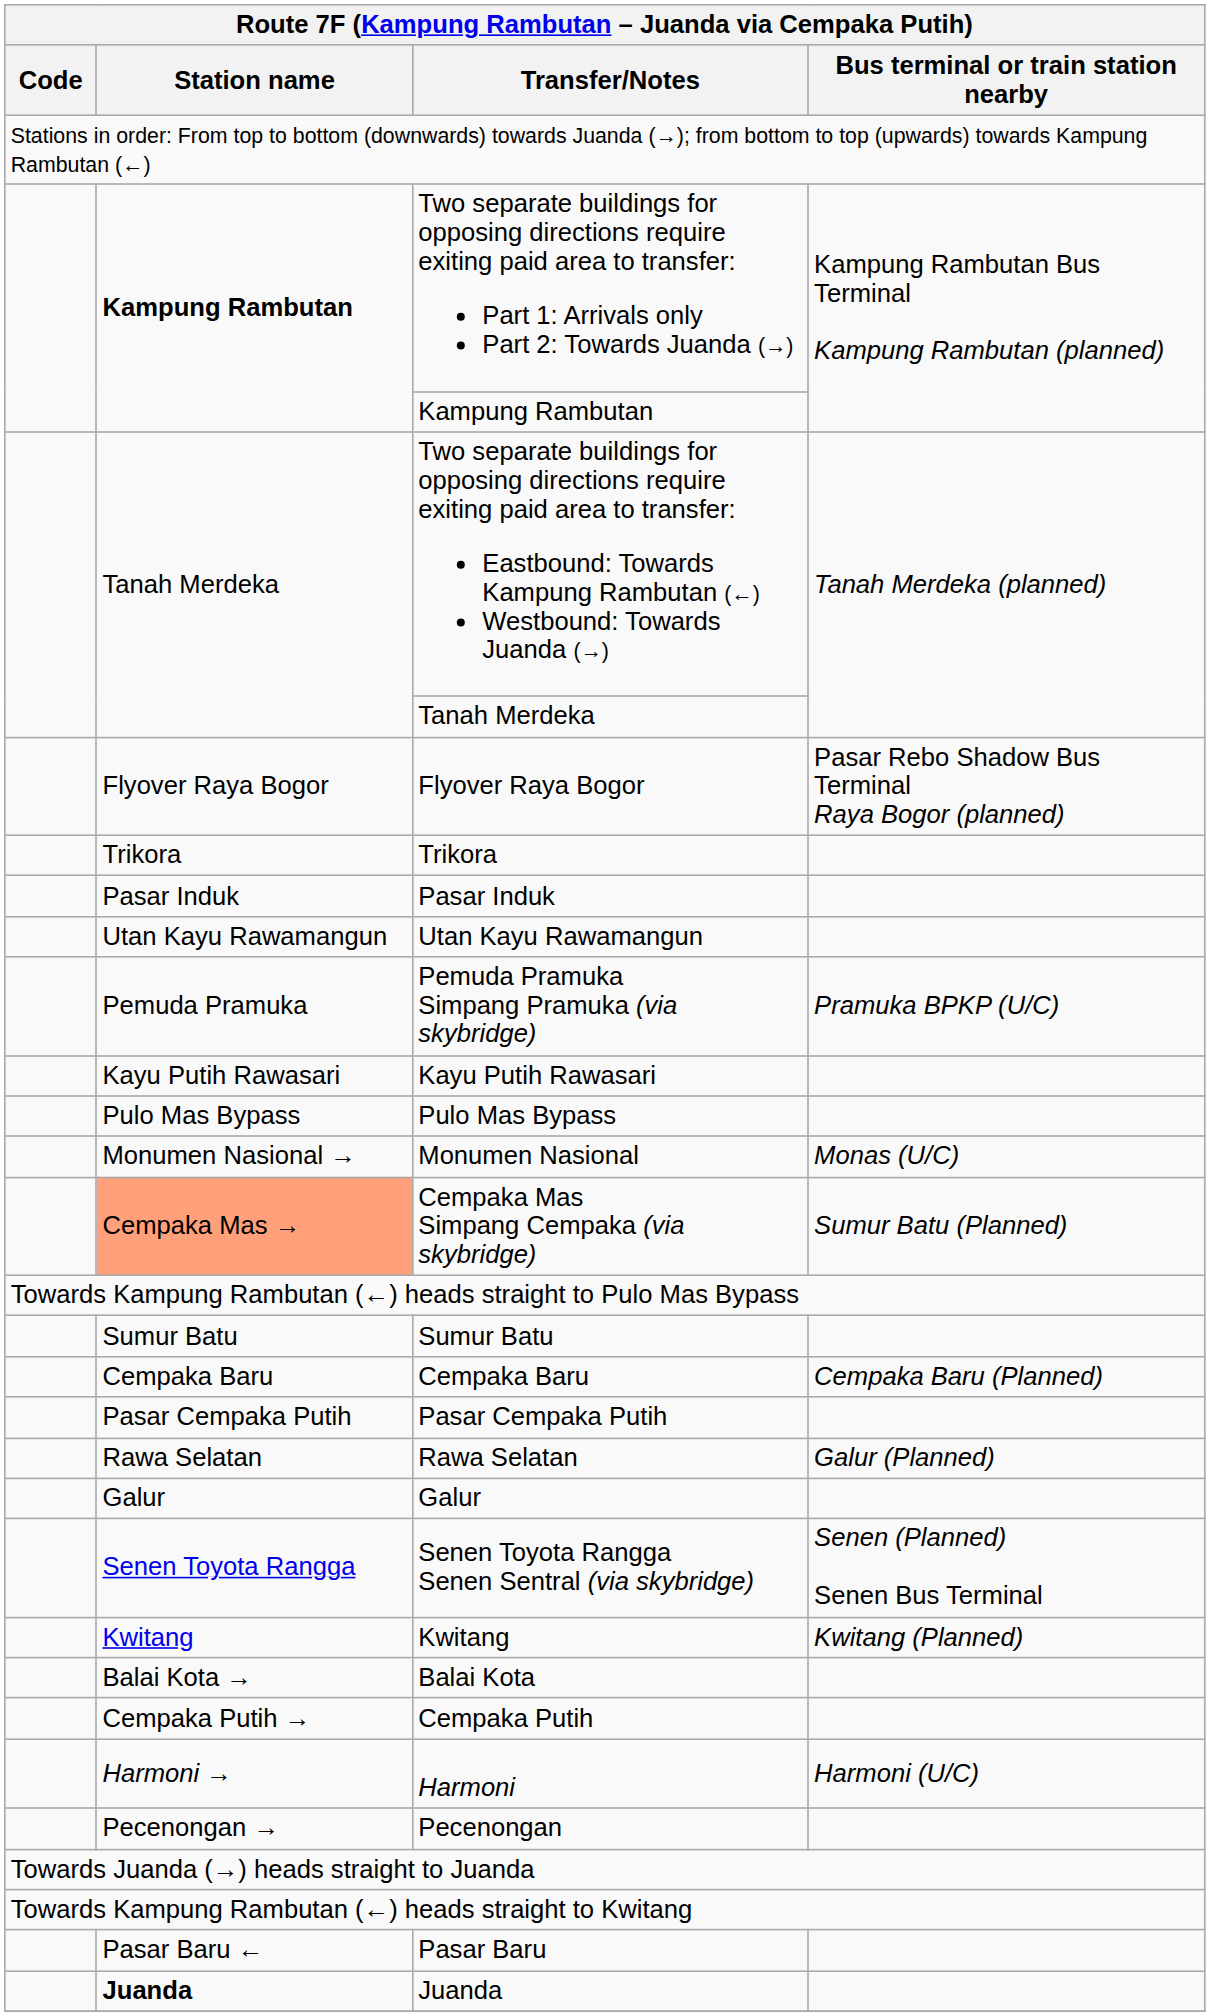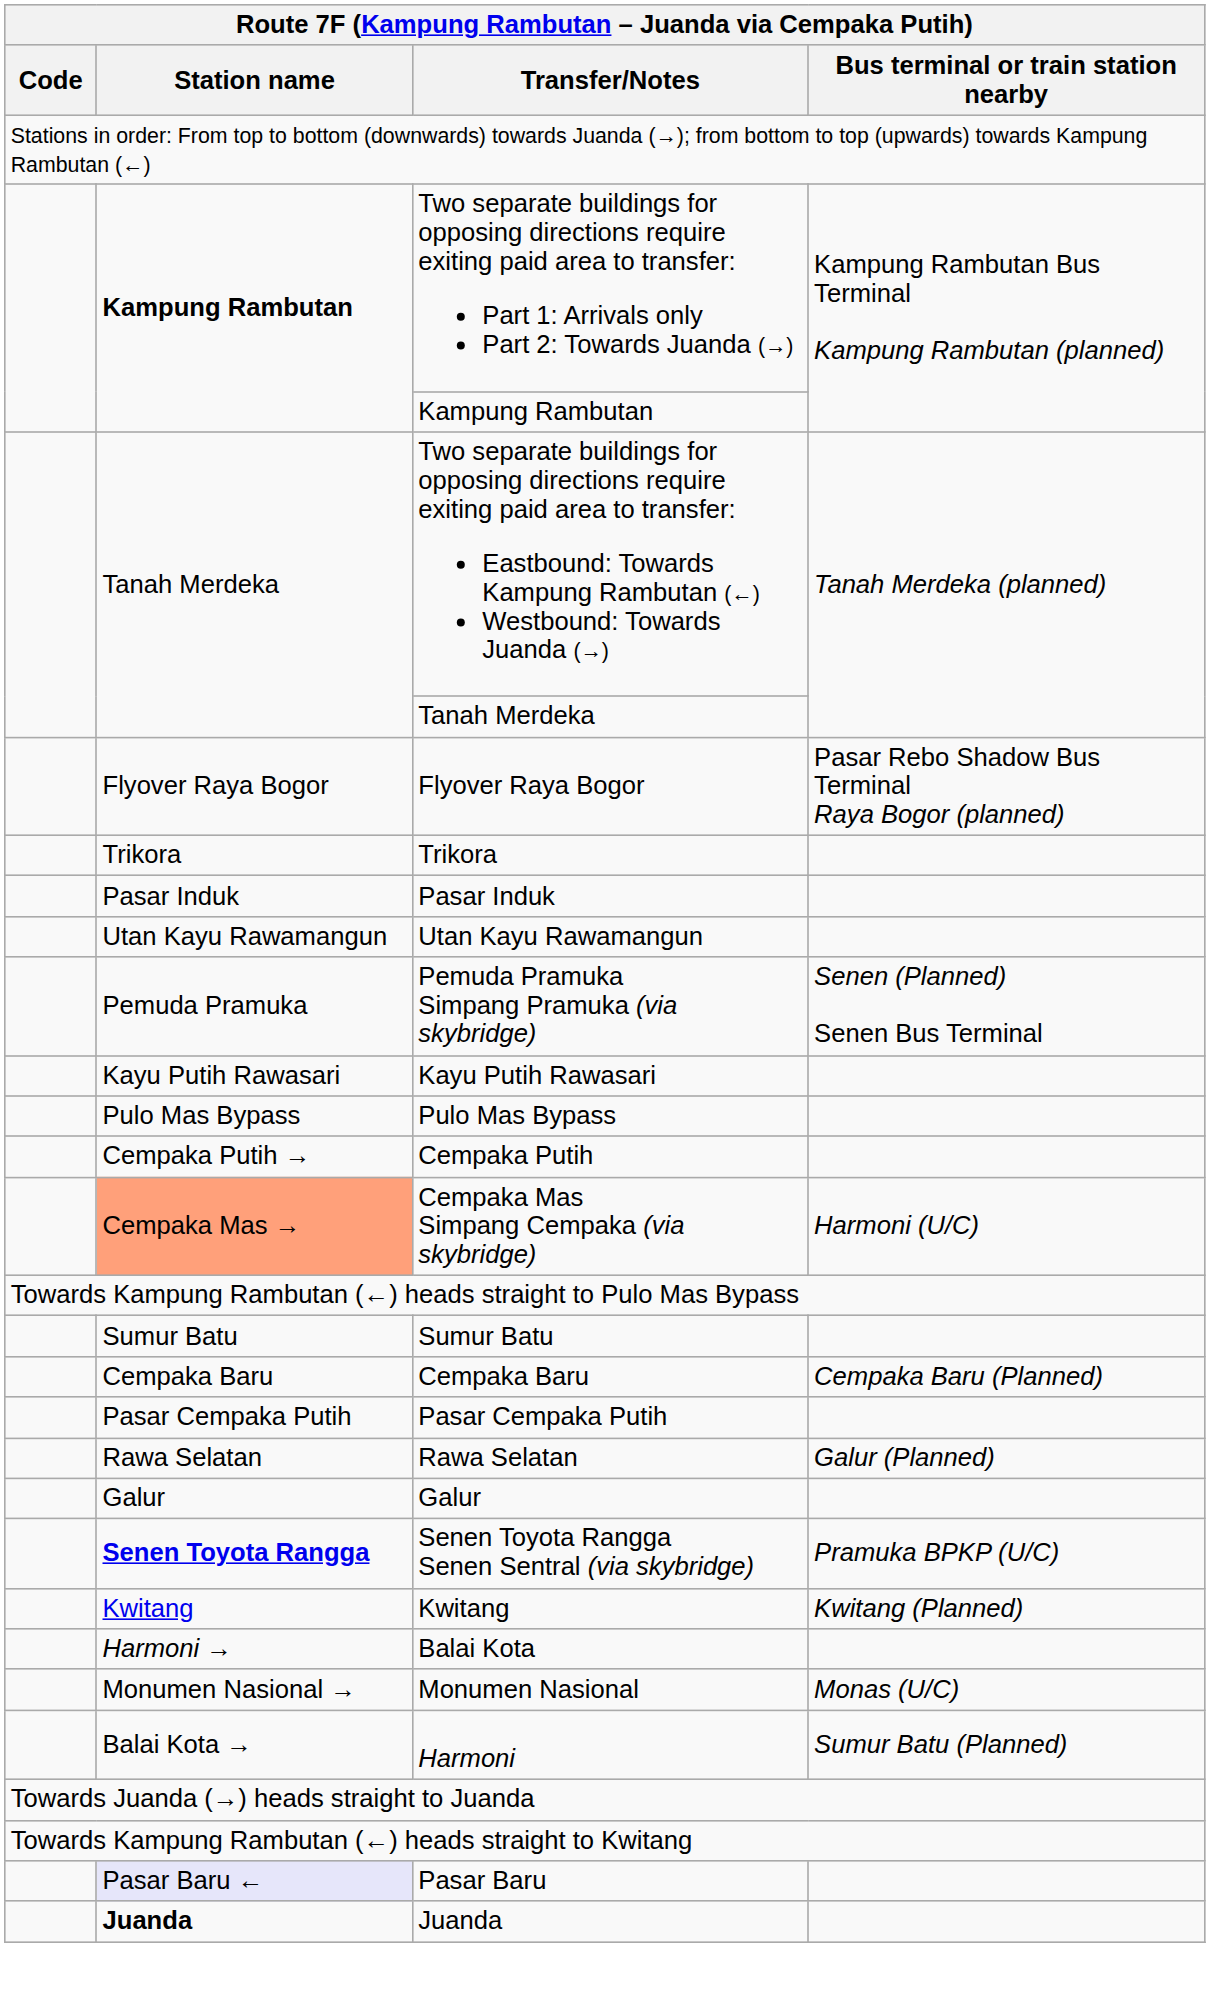Pemuda Pramuka Simpang Pramuka (via skybridge) | Bus terminal or train station nearby: Pramuka BPKP (U/C) -> Senen (Planned) Senen Bus Terminal
rows swapped: Cempaka Putih <-> Monumen Nasional
Cempaka Mas Simpang Cempaka (via skybridge) | Bus terminal or train station nearby: Sumur Batu (Planned) -> Harmoni (U/C)
Senen Toyota Rangga Senen Sentral (via skybridge) | Station name: normal -> bold
Senen Toyota Rangga Senen Sentral (via skybridge) | Bus terminal or train station nearby: Senen (Planned) Senen Bus Terminal -> Pramuka BPKP (U/C)
Balai Kota | Station name: Balai Kota → -> Harmoni →
Harmoni | Station name: Harmoni → -> Balai Kota →
Harmoni | Bus terminal or train station nearby: Harmoni (U/C) -> Sumur Batu (Planned)
- row: Pecenongan → | Pecenongan
Pasar Baru | Station name: no background -> lavender background
